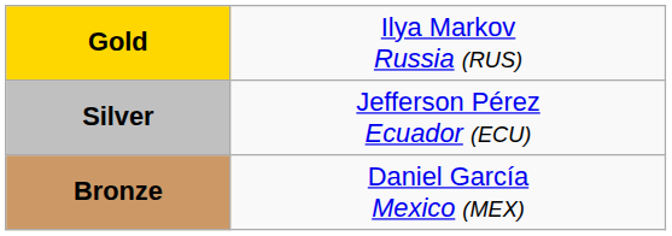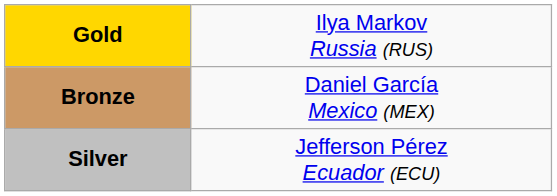rows swapped: Silver <-> Bronze
